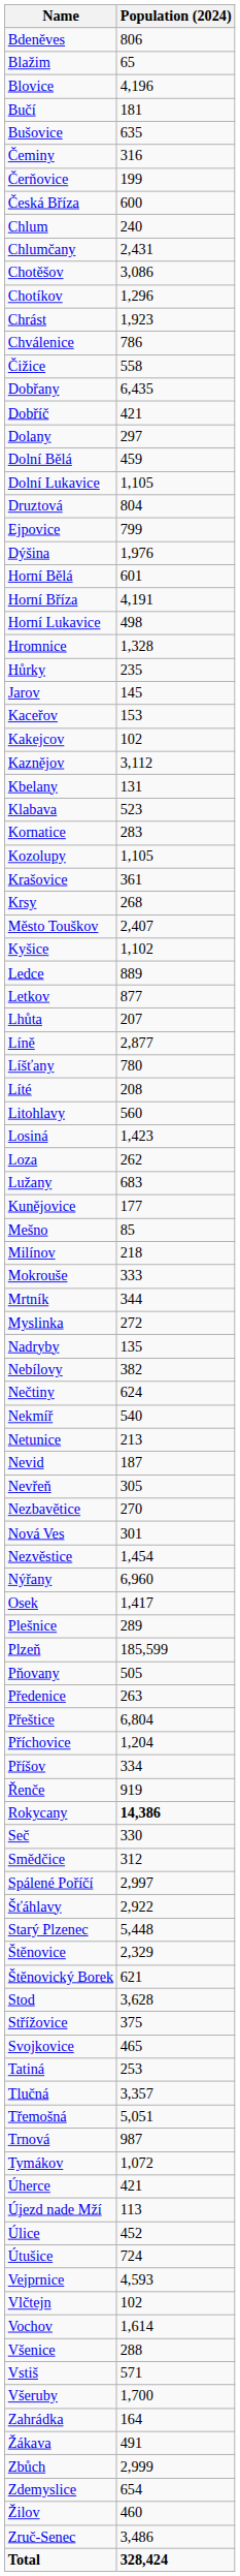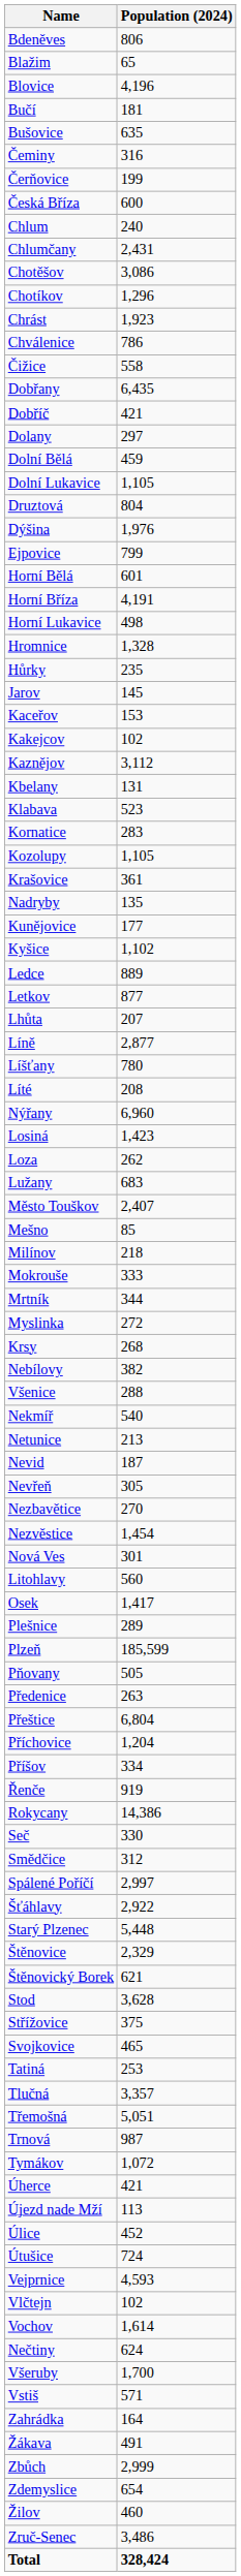rows swapped: Dýšina <-> Ejpovice
rows swapped: Krsy <-> Nadryby
rows swapped: Kunějovice <-> Město Touškov
rows swapped: Litohlavy <-> Nýřany
rows swapped: Nečtiny <-> Všenice
rows swapped: Nezvěstice <-> Nová Ves
Rokycany | Population (2024): bold -> normal
rows swapped: Všeruby <-> Vstiš
